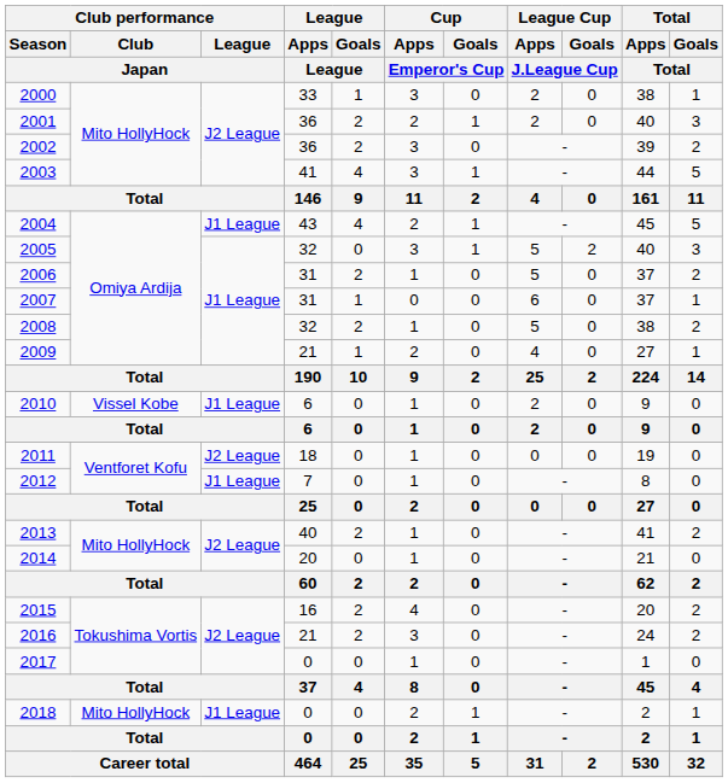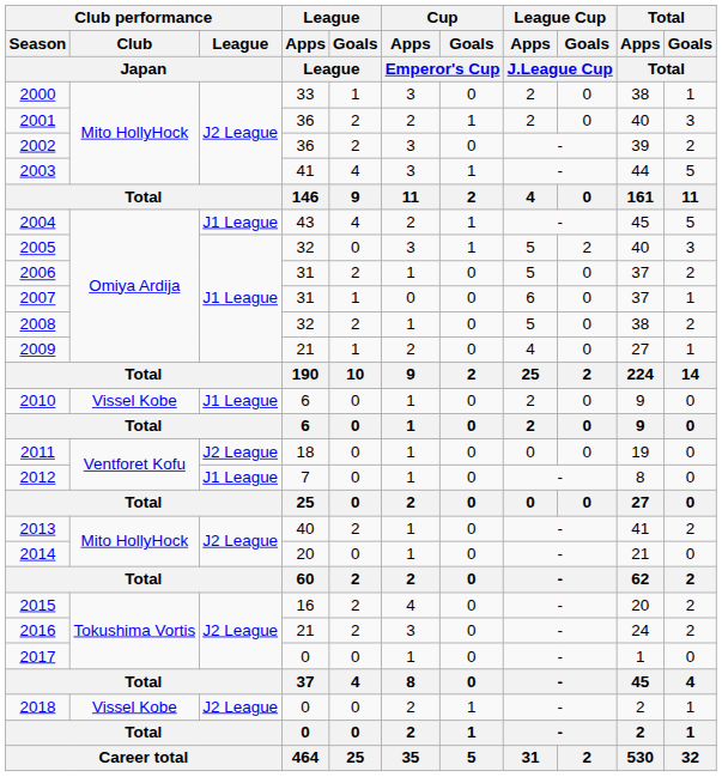2018 | Club performance / Club / Japan: Mito HollyHock -> Vissel Kobe
2018 | Club performance / League / Japan: J1 League -> J2 League
